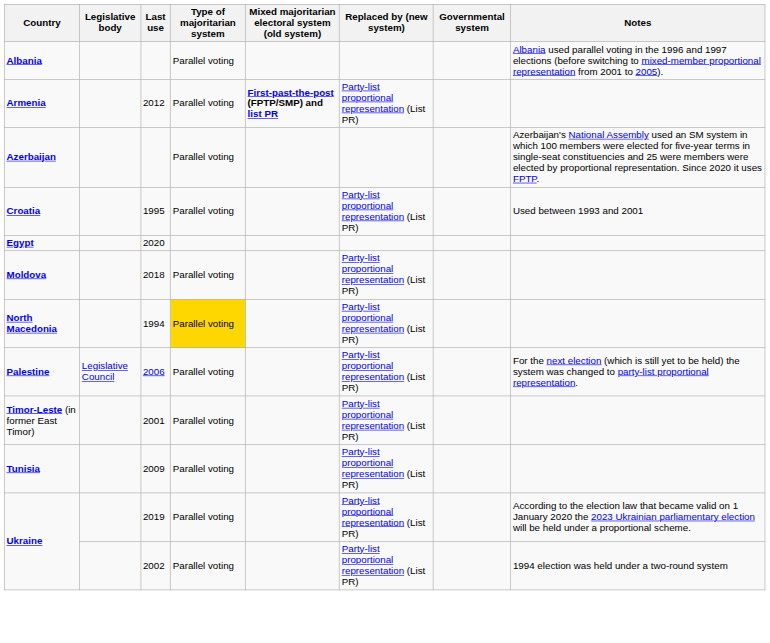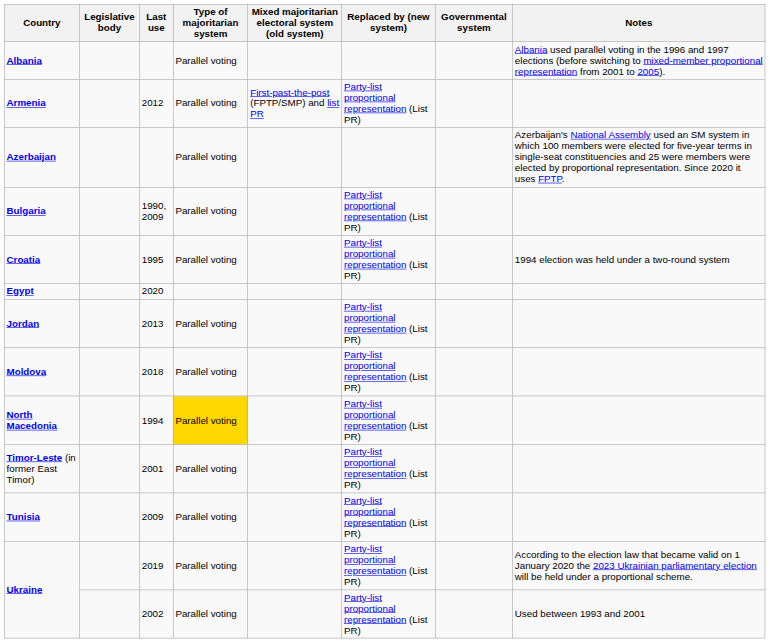Armenia | Mixed majoritarian electoral system (old system): bold -> normal
+ row: Bulgaria | 1990, 2009 | Parallel voting | Party-list proportional representation (List PR)
Croatia | Notes: Used between 1993 and 2001 -> 1994 election was held under a two-round system
+ row: Jordan | 2013 | Parallel voting | Party-list proportional representation (List PR)
- row: Palestine | Legislative Council | 2006 | Parallel voting | Party-list proportional representation (List PR) | For the next election (which is still yet to be held) the system was changed to party-list proportional representation.
Ukraine / 2002 | Notes: 1994 election was held under a two-round system -> Used between 1993 and 2001
